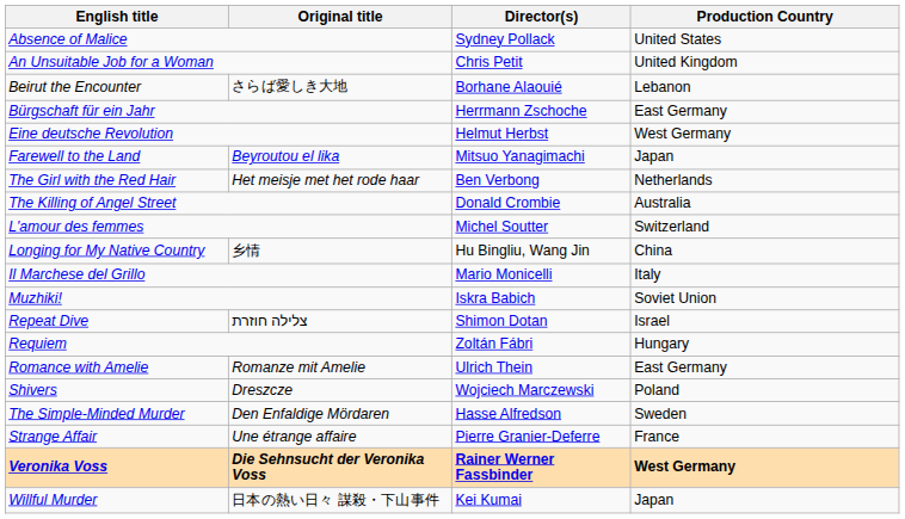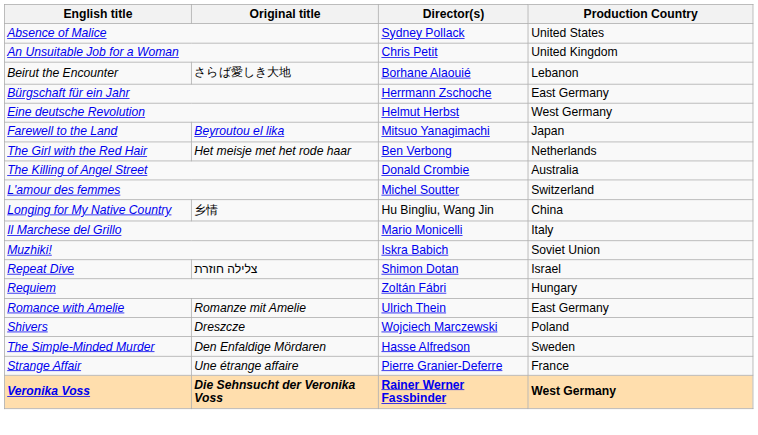- row: Willful Murder | 日本の熱い日々 謀殺・下山事件 | Kei Kumai | Japan
